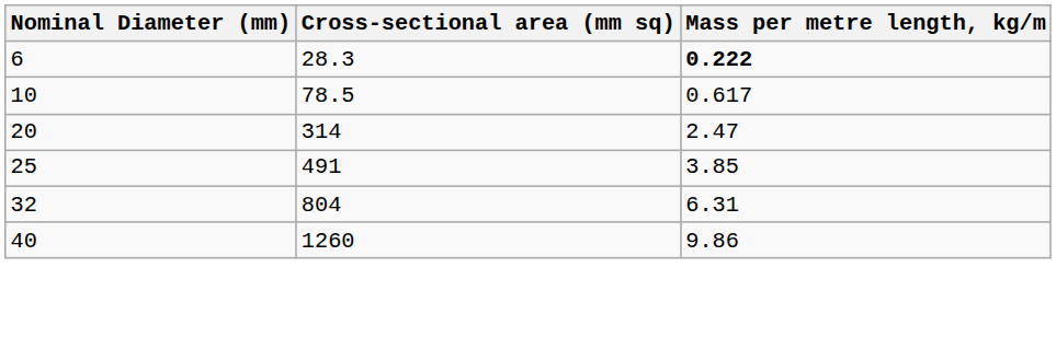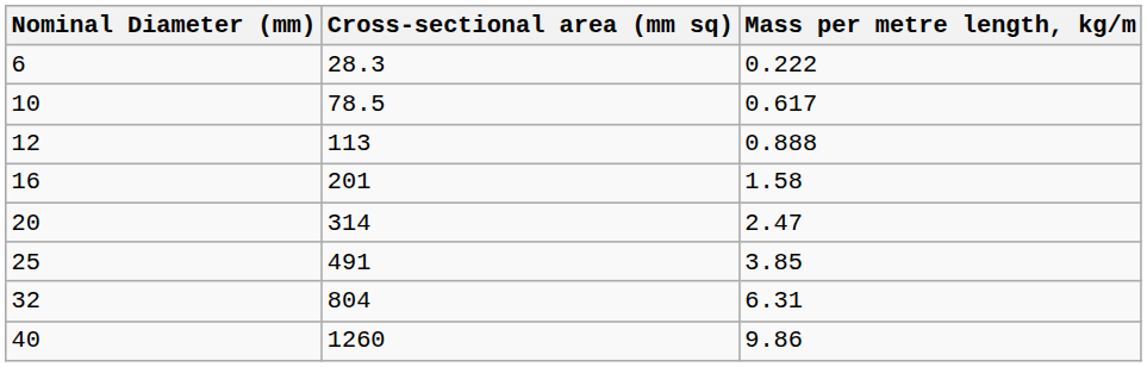6 | Mass per metre length, kg/m: bold -> normal
+ row: 12 | 113 | 0.888
+ row: 16 | 201 | 1.58
